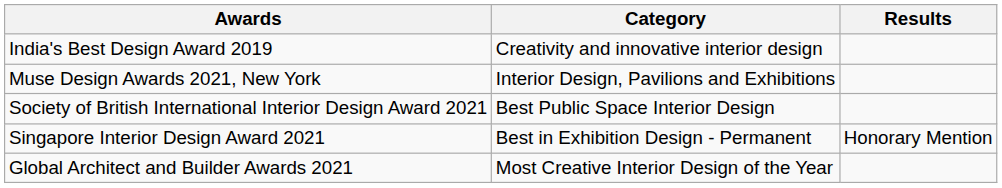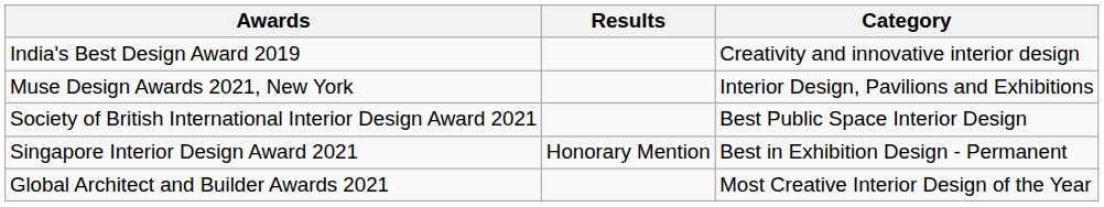columns swapped: Category <-> Results
